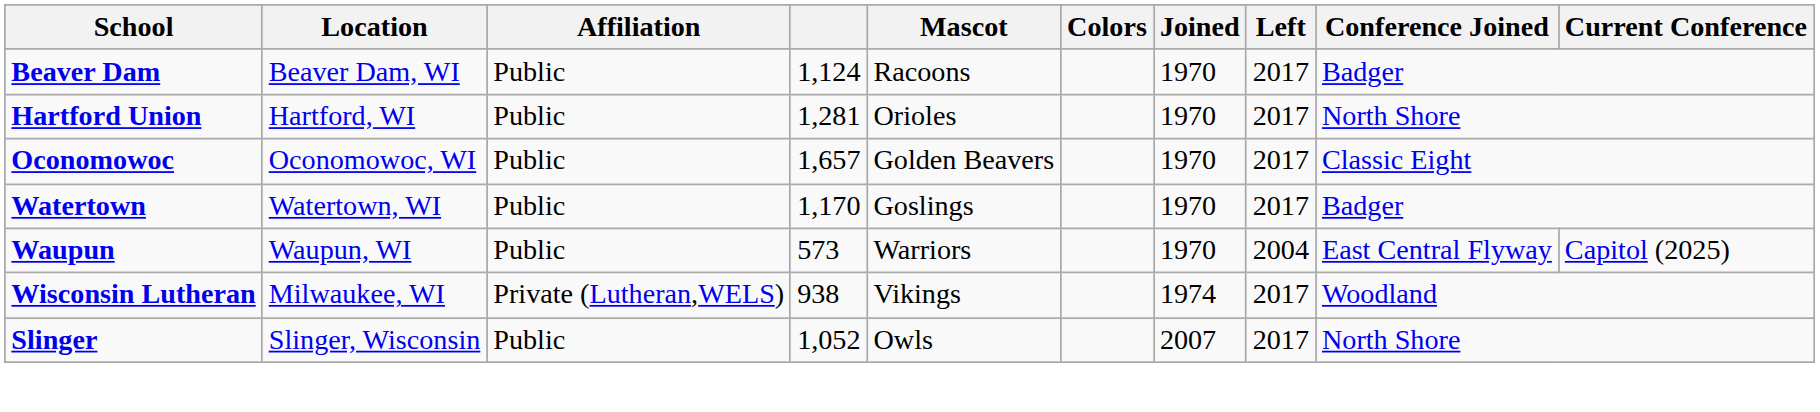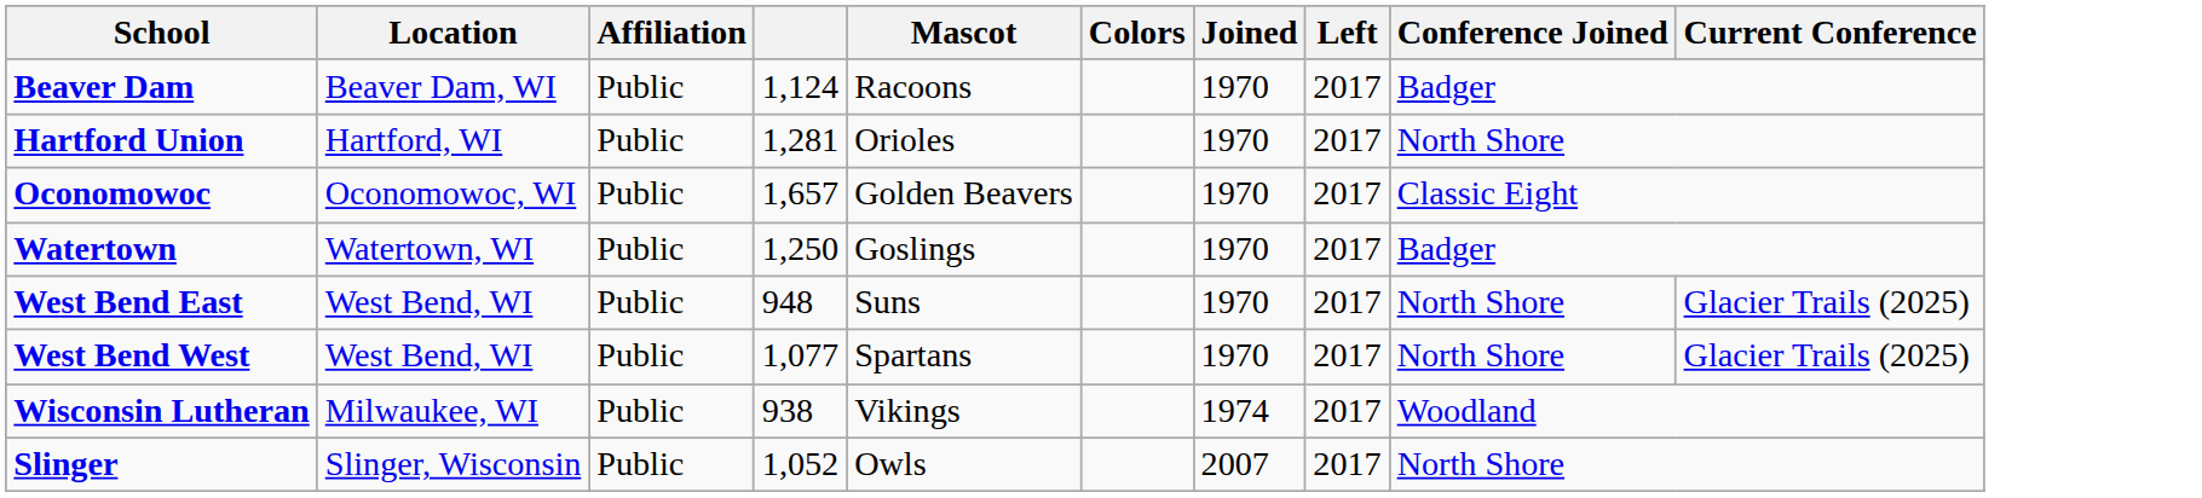Watertown | column 4: 1,170 -> 1,250
- row: Waupun | Waupun, WI | Public | 573 | Warriors | 1970 | 2004 | East Central Flyway | Capitol (2025)
+ row: West Bend East | West Bend, WI | Public | 948 | Suns | 1970 | 2017 | North Shore | Glacier Trails (2025)
+ row: West Bend West | West Bend, WI | Public | 1,077 | Spartans | 1970 | 2017 | North Shore | Glacier Trails (2025)
Wisconsin Lutheran | Affiliation: Private (Lutheran,WELS) -> Public
